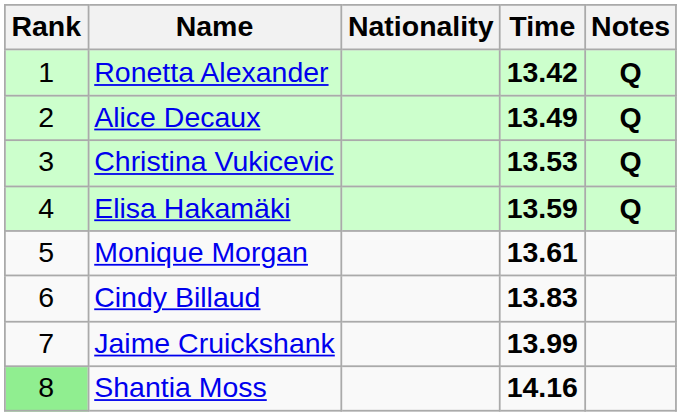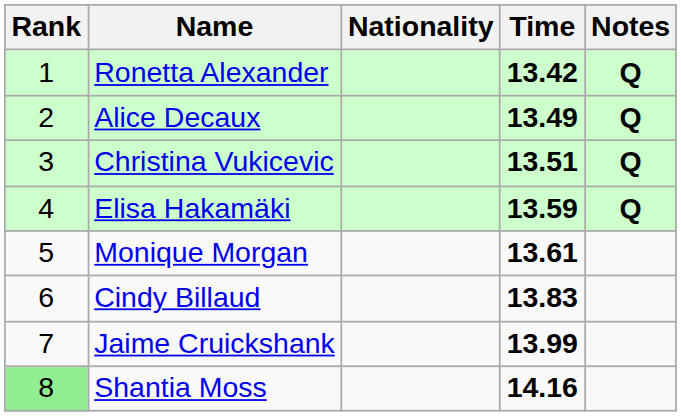Christina Vukicevic | Time: 13.53 -> 13.51
